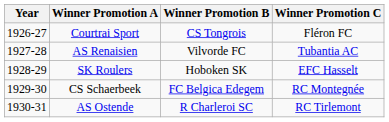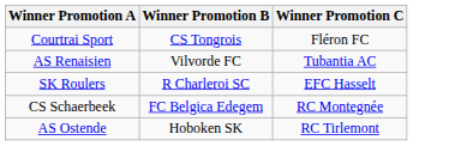- column: Year | 1926-27 | 1927-28 | 1928-29 | 1929-30 | 1930-31
SK Roulers | Winner Promotion B: Hoboken SK -> R Charleroi SC
AS Ostende | Winner Promotion B: R Charleroi SC -> Hoboken SK
